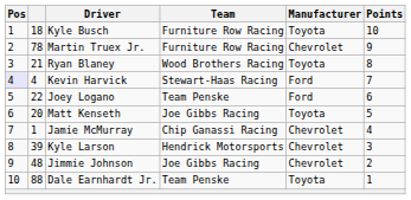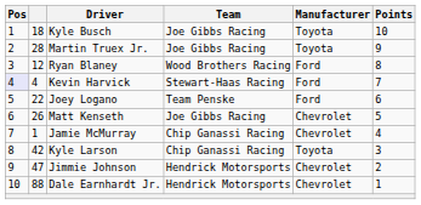Kyle Busch | Team: Furniture Row Racing -> Joe Gibbs Racing
Martin Truex Jr. | column 2: 78 -> 28
Martin Truex Jr. | Team: Furniture Row Racing -> Joe Gibbs Racing
Martin Truex Jr. | Manufacturer: Chevrolet -> Toyota
Ryan Blaney | column 2: 21 -> 12
Ryan Blaney | Manufacturer: Toyota -> Ford
Matt Kenseth | column 2: 20 -> 26
Matt Kenseth | Manufacturer: Toyota -> Chevrolet
Kyle Larson | column 2: 39 -> 42
Kyle Larson | Team: Hendrick Motorsports -> Chip Ganassi Racing
Kyle Larson | Manufacturer: Chevrolet -> Toyota
Jimmie Johnson | column 2: 48 -> 47
Jimmie Johnson | Team: Joe Gibbs Racing -> Hendrick Motorsports
Dale Earnhardt Jr. | Team: Team Penske -> Hendrick Motorsports
Dale Earnhardt Jr. | Manufacturer: Toyota -> Chevrolet
